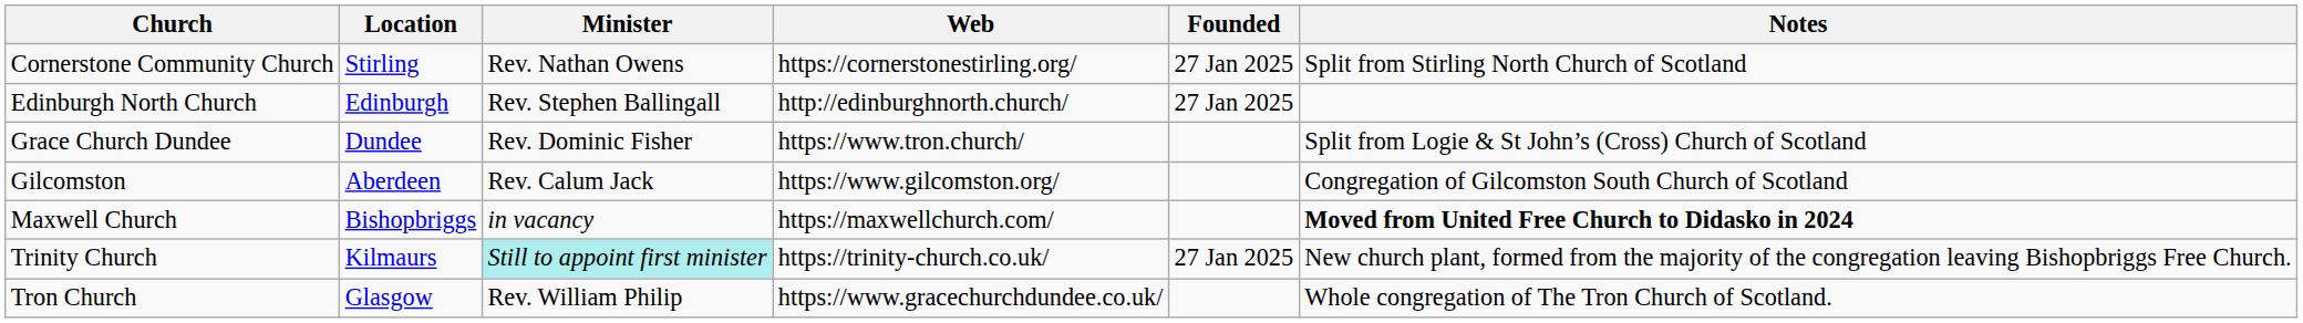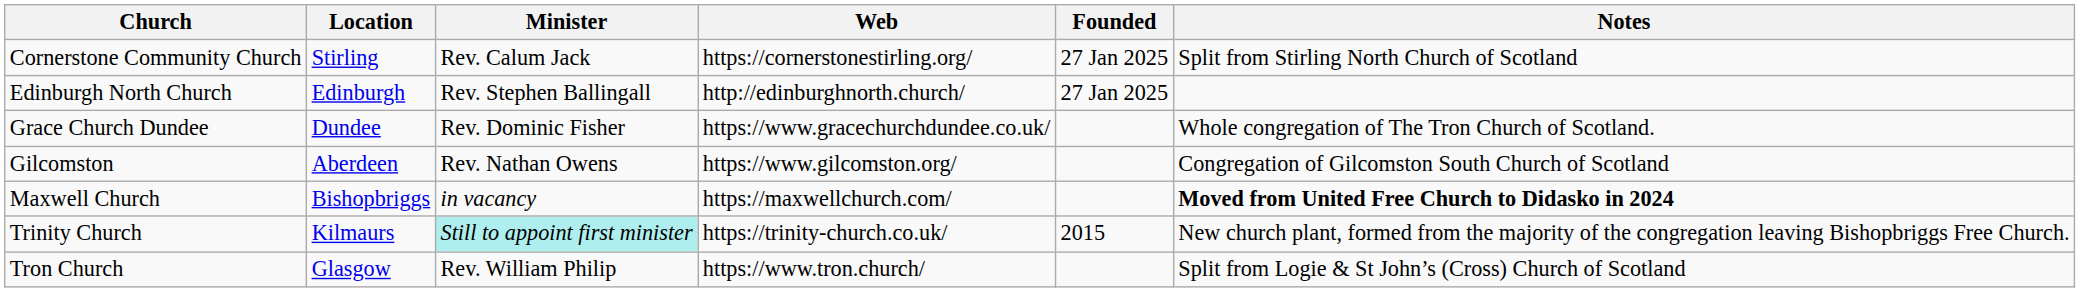Cornerstone Community Church | Minister: Rev. Nathan Owens -> Rev. Calum Jack
Grace Church Dundee | Web: https://www.tron.church/ -> https://www.gracechurchdundee.co.uk/
Grace Church Dundee | Notes: Split from Logie & St John’s (Cross) Church of Scotland -> Whole congregation of The Tron Church of Scotland.
Gilcomston | Minister: Rev. Calum Jack -> Rev. Nathan Owens
Trinity Church | Founded: 27 Jan 2025 -> 2015
Tron Church | Web: https://www.gracechurchdundee.co.uk/ -> https://www.tron.church/
Tron Church | Notes: Whole congregation of The Tron Church of Scotland. -> Split from Logie & St John’s (Cross) Church of Scotland
